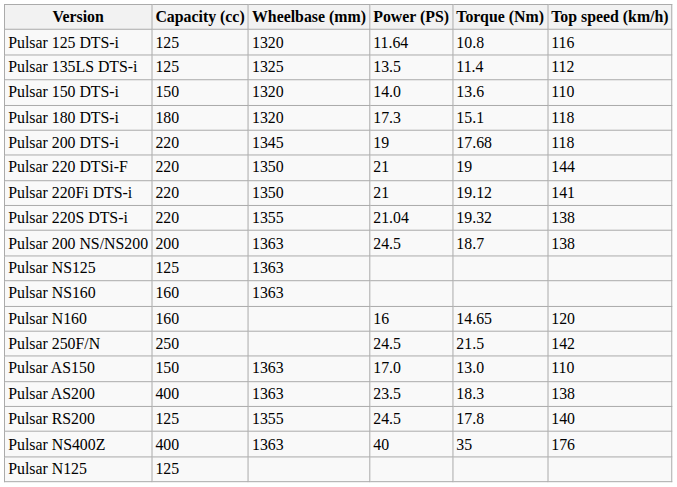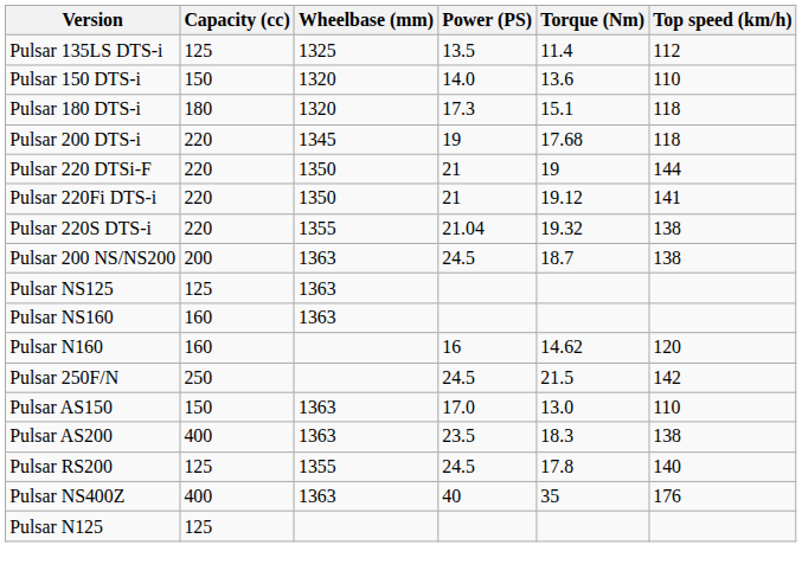- row: Pulsar 125 DTS-i | 125 | 1320 | 11.64 | 10.8 | 116
Pulsar N160 | Torque (Nm): 14.65 -> 14.62
